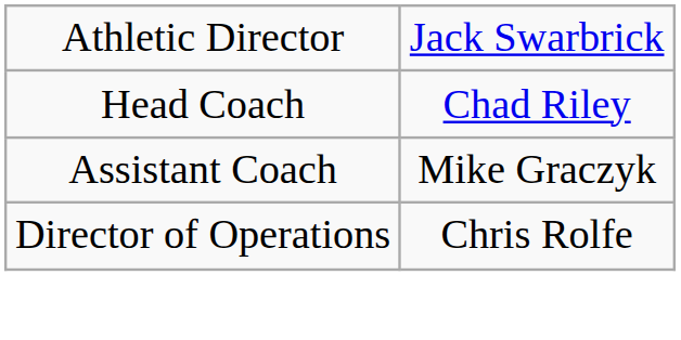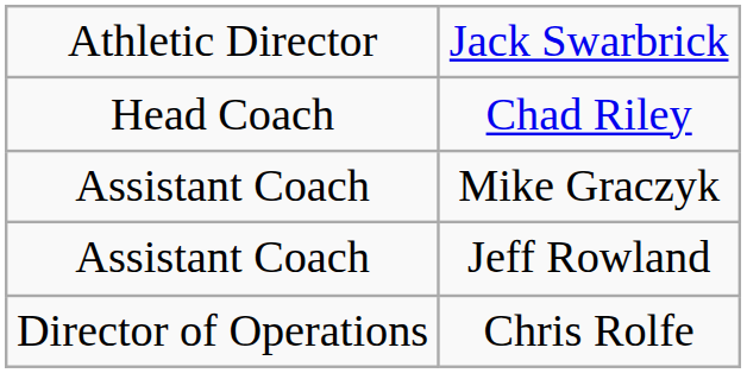+ row: Assistant Coach | Jeff Rowland
